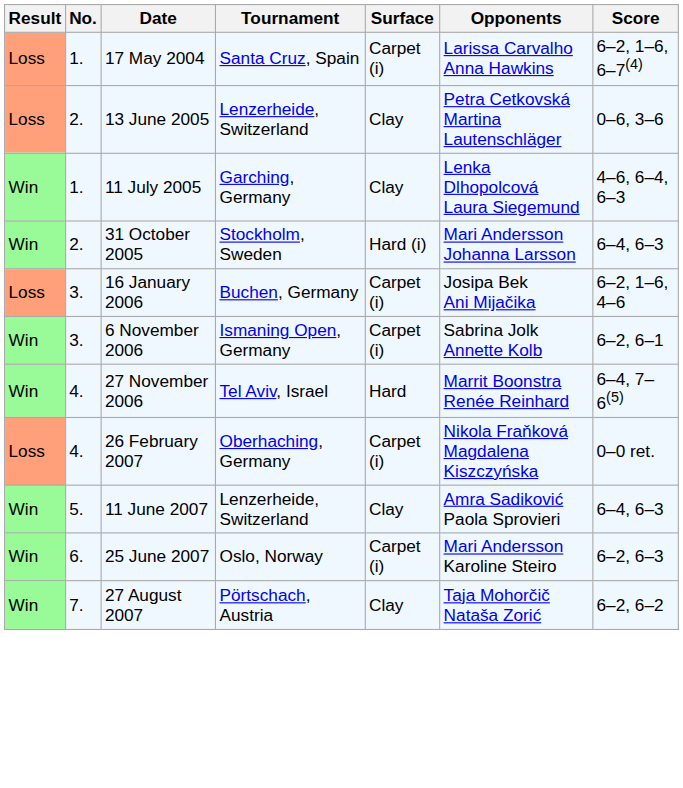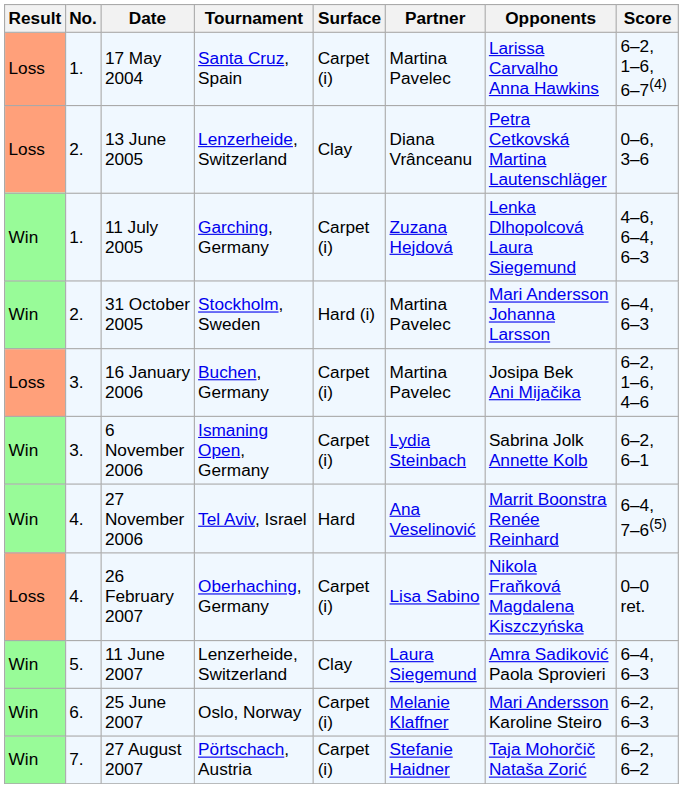+ column: Partner | Martina Pavelec | Diana Vrânceanu | Zuzana Hejdová | Martina Pavelec | Martina Pavelec | Lydia Steinbach | Ana Veselinović | Lisa Sabino | Laura Siegemund | Melanie Klaffner | Stefanie Haidner
11 July 2005 | Surface: Clay -> Carpet (i)
27 August 2007 | Surface: Clay -> Carpet (i)
